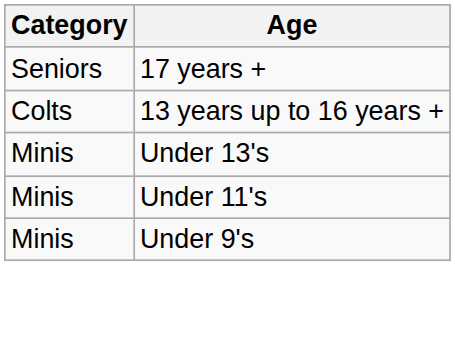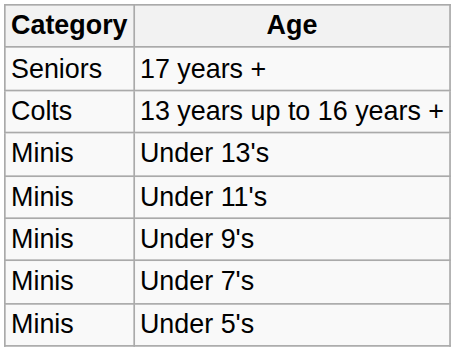+ row: Minis | Under 7's
+ row: Minis | Under 5's
